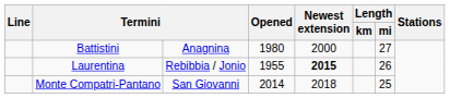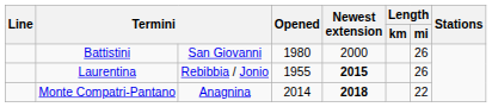Battistini | column 3: Anagnina -> San Giovanni
Battistini | Length / mi: 27 -> 26
Monte Compatri-Pantano | column 3: San Giovanni -> Anagnina
Monte Compatri-Pantano | Newest extension: normal -> bold
Monte Compatri-Pantano | Length / mi: 25 -> 22
